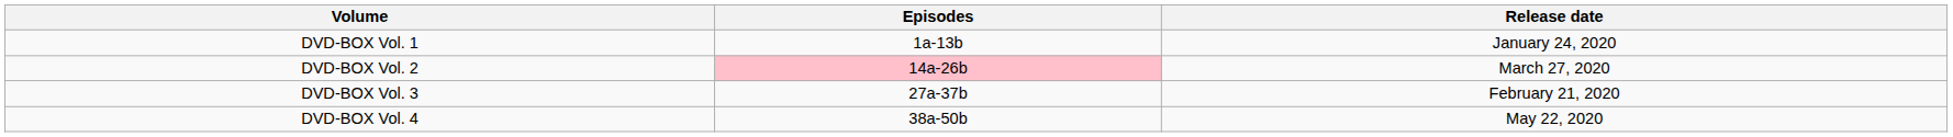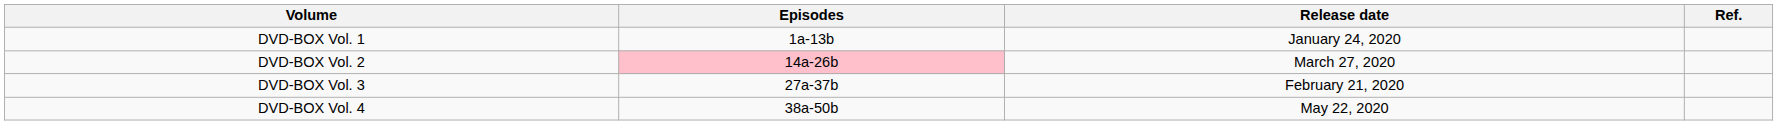+ column: Ref.
